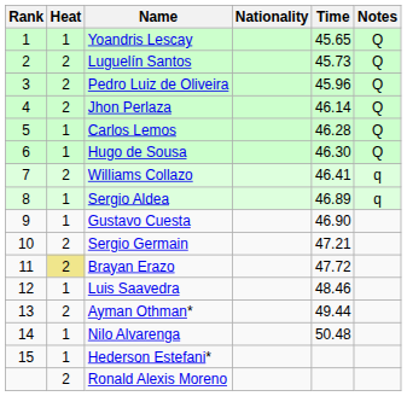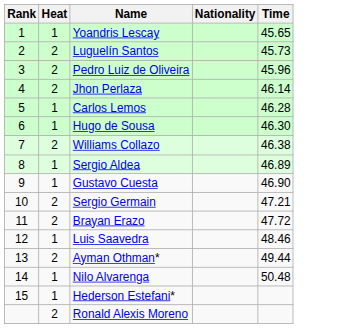- column: Notes | Q | Q | Q | Q | Q | Q | q | q
Williams Collazo | Time: 46.41 -> 46.38
Brayan Erazo | Heat: khaki background -> no background
